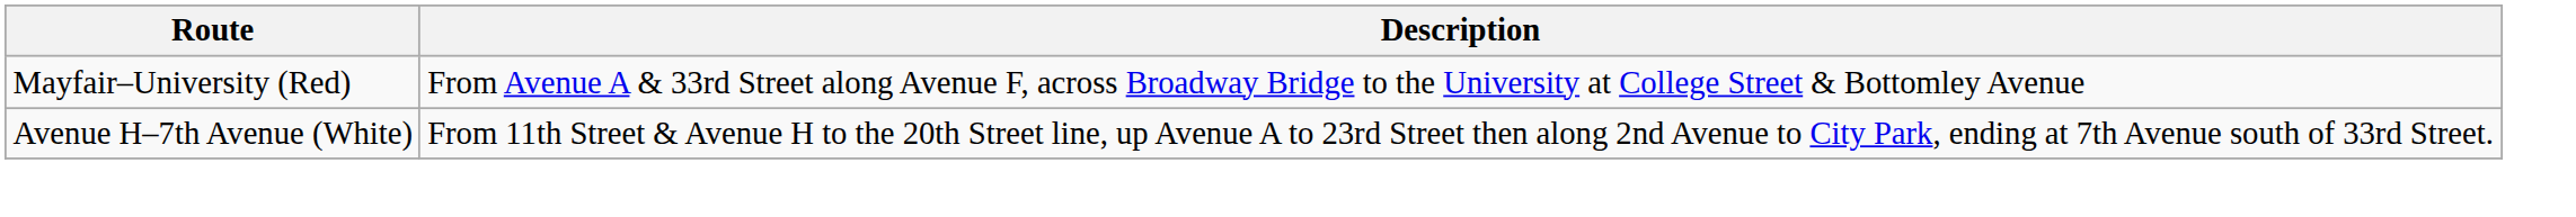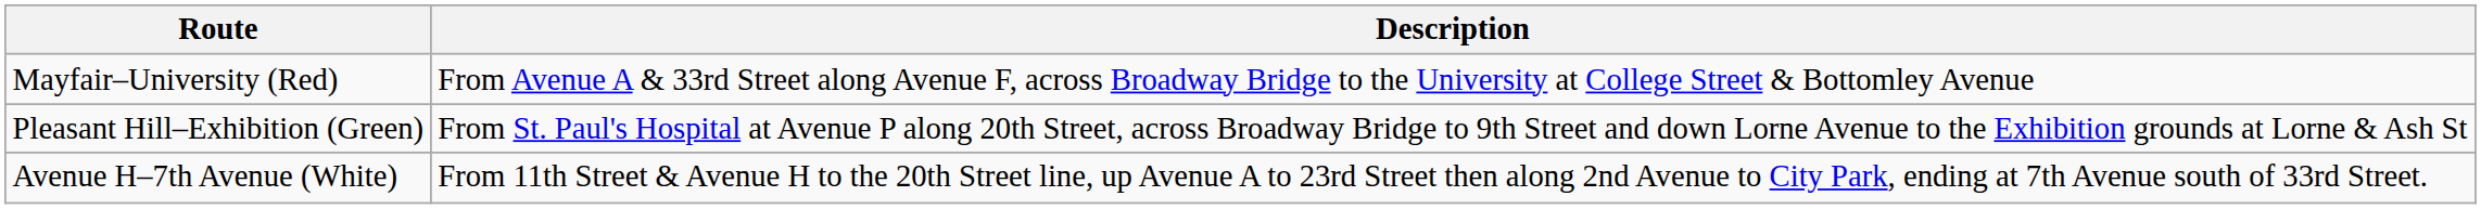+ row: Pleasant Hill–Exhibition (Green) | From St. Paul's Hospital at Avenue P along 20th Street, across Broadway Bridge to 9th Street and down Lorne Avenue to the Exhibition grounds at Lorne & Ash St
